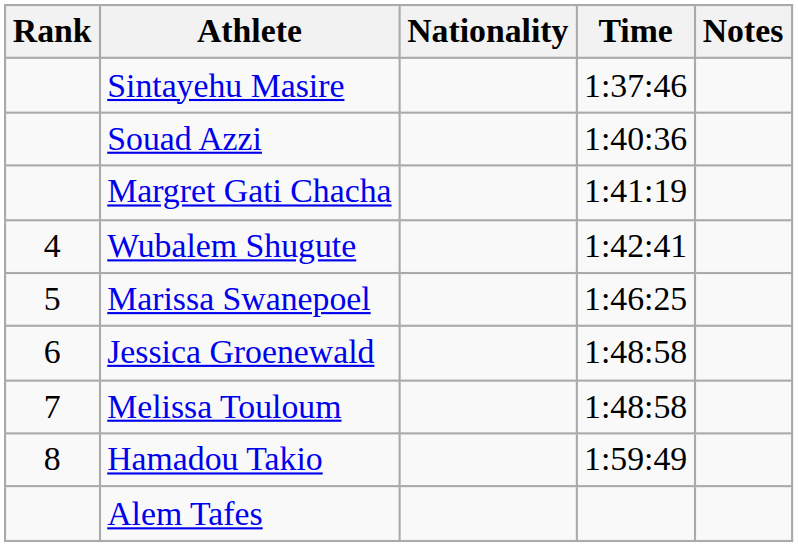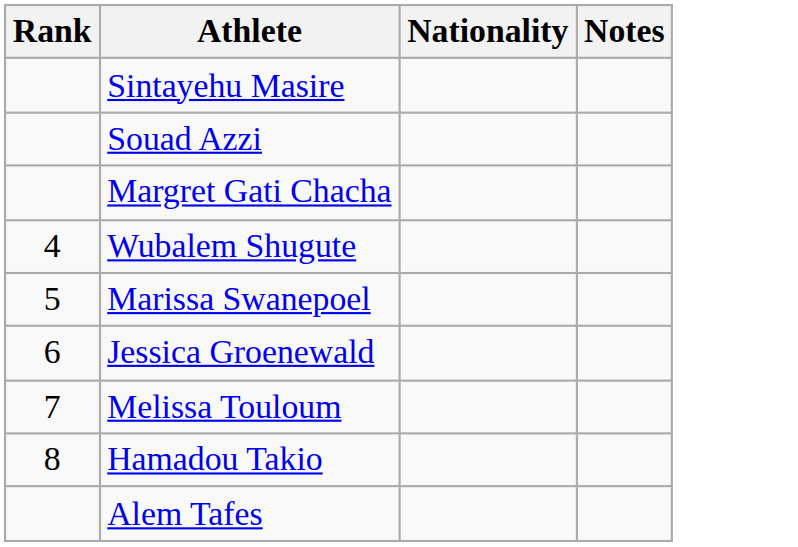- column: Time | 1:37:46 | 1:40:36 | 1:41:19 | 1:42:41 | 1:46:25 | 1:48:58 | 1:48:58 | 1:59:49
